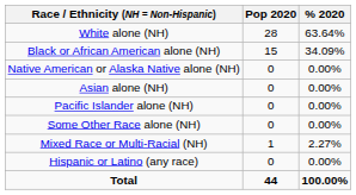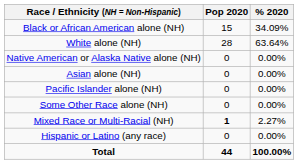rows swapped: White alone (NH) <-> Black or African American alone (NH)
Mixed Race or Multi-Racial (NH) | Pop 2020: normal -> bold
